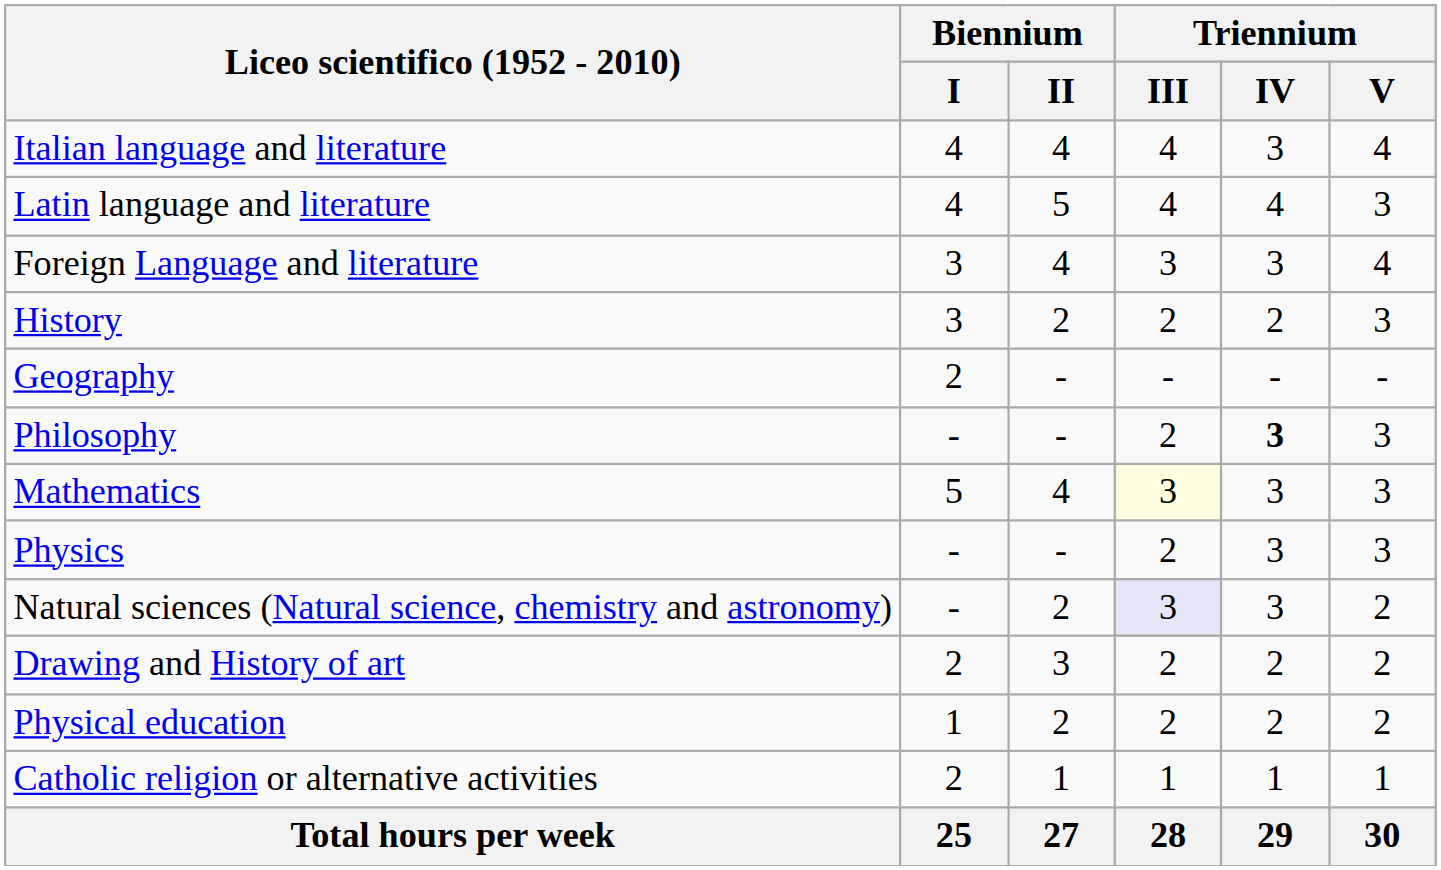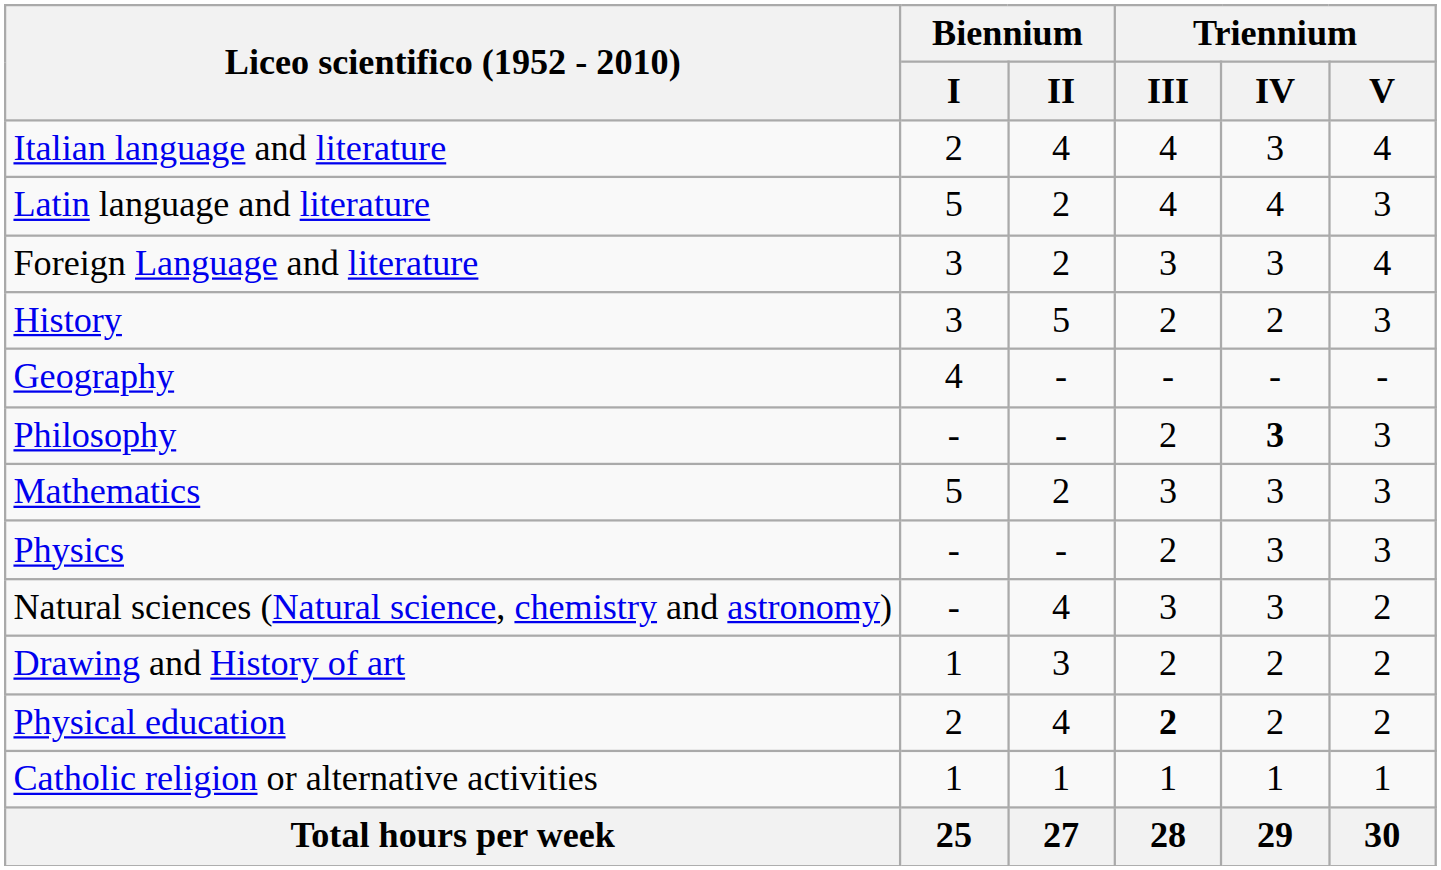Italian language and literature | Biennium / I: 4 -> 2
Latin language and literature | Biennium / I: 4 -> 5
Latin language and literature | Biennium / II: 5 -> 2
Foreign Language and literature | Biennium / II: 4 -> 2
History | Biennium / II: 2 -> 5
Geography | Biennium / I: 2 -> 4
Mathematics | Biennium / II: 4 -> 2
Mathematics | Triennium / III: lightyellow background -> no background
Natural sciences (Natural science, chemistry and astronomy) | Biennium / II: 2 -> 4
Natural sciences (Natural science, chemistry and astronomy) | Triennium / III: lavender background -> no background
Drawing and History of art | Biennium / I: 2 -> 1
Physical education | Biennium / I: 1 -> 2
Physical education | Biennium / II: 2 -> 4
Physical education | Triennium / III: normal -> bold
Catholic religion or alternative activities | Biennium / I: 2 -> 1
